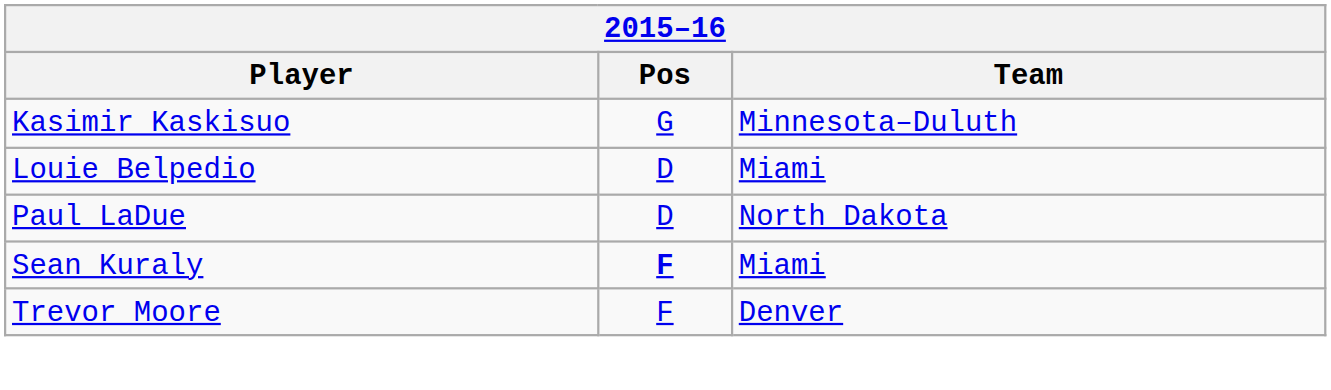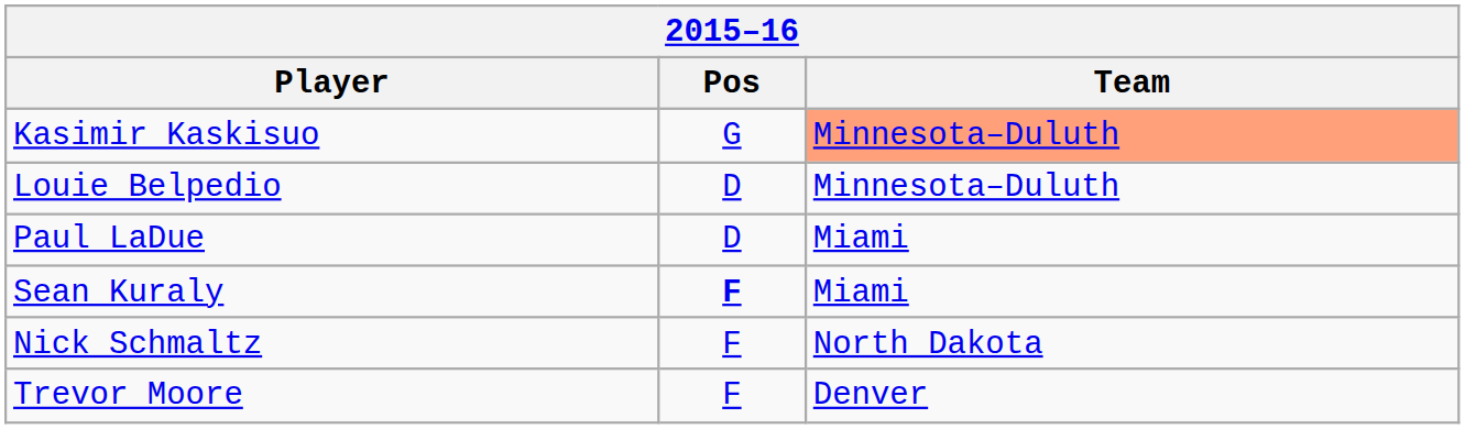Kasimir Kaskisuo | Team: no background -> lightsalmon background
Louie Belpedio | Team: Miami -> Minnesota–Duluth
Paul LaDue | Team: North Dakota -> Miami
+ row: Nick Schmaltz | F | North Dakota
